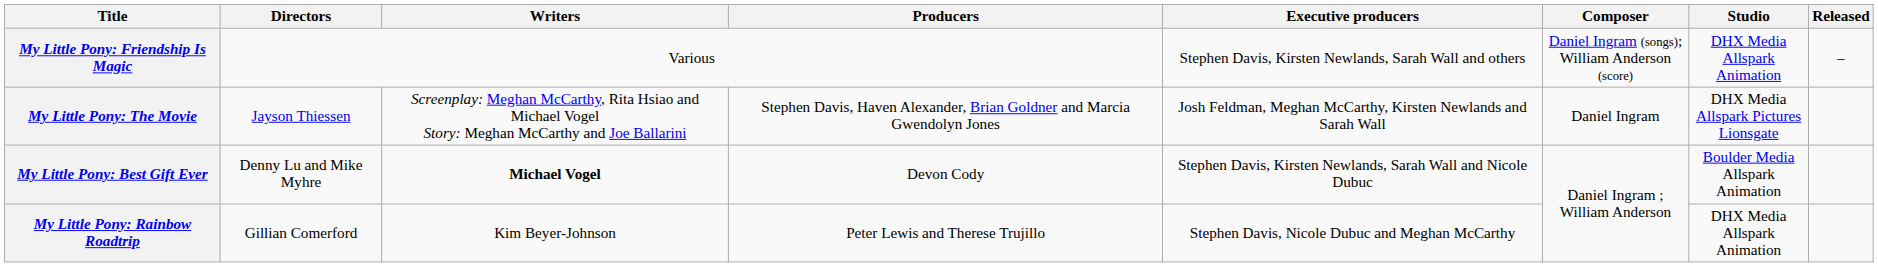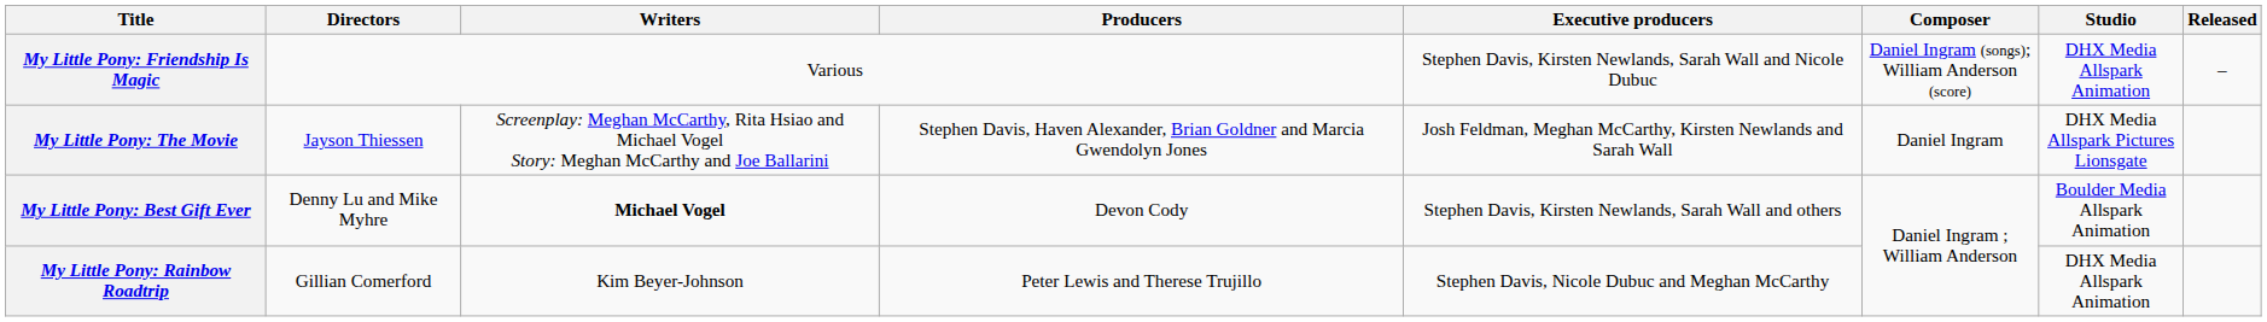My Little Pony: Friendship Is Magic | Executive producers: Stephen Davis, Kirsten Newlands, Sarah Wall and others -> Stephen Davis, Kirsten Newlands, Sarah Wall and Nicole Dubuc
My Little Pony: Best Gift Ever | Executive producers: Stephen Davis, Kirsten Newlands, Sarah Wall and Nicole Dubuc -> Stephen Davis, Kirsten Newlands, Sarah Wall and others
